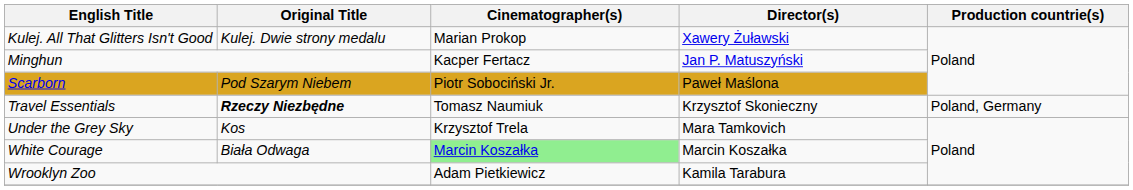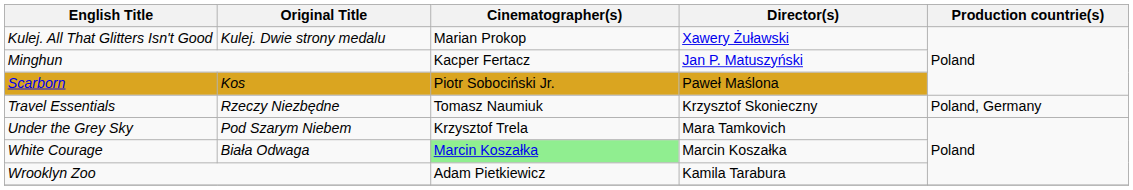Scarborn | Original Title: Pod Szarym Niebem -> Kos
Travel Essentials | Original Title: bold -> normal
Under the Grey Sky | Original Title: Kos -> Pod Szarym Niebem
